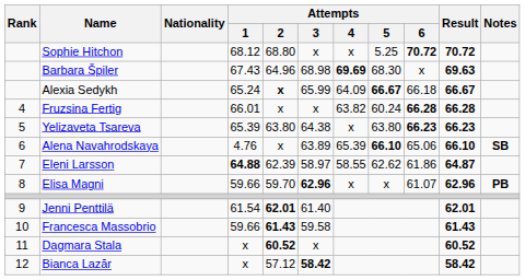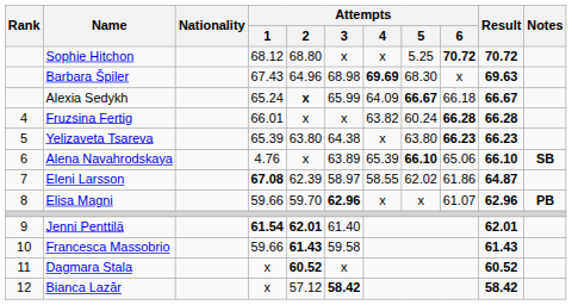Eleni Larsson | Attempts / 1: 64.88 -> 67.08
Eleni Larsson | Attempts / 5: 62.62 -> 62.02
Jenni Penttilä | Attempts / 1: normal -> bold
